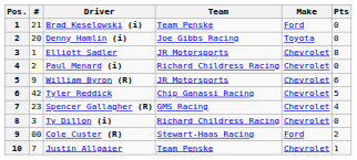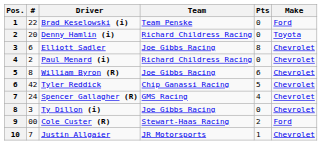columns swapped: Make <-> Pts
Brad Keselowski (i) | #: 21 -> 22
Denny Hamlin (i) | Team: Joe Gibbs Racing -> Richard Childress Racing
Elliott Sadler | #: 1 -> 6
Elliott Sadler | Team: JR Motorsports -> Joe Gibbs Racing
Paul Menard (i) | #: lightyellow background -> no background
William Byron (R) | #: 9 -> 8
William Byron (R) | Team: JR Motorsports -> Joe Gibbs Racing
Spencer Gallagher (R) | #: 23 -> 24
Ty Dillon (i) | Team: Richard Childress Racing -> Joe Gibbs Racing
Justin Allgaier | Team: Team Penske -> JR Motorsports
